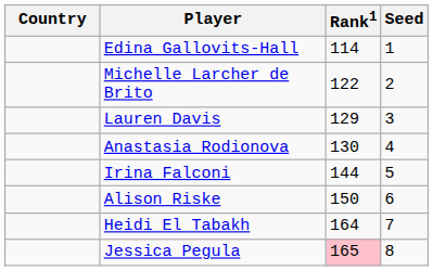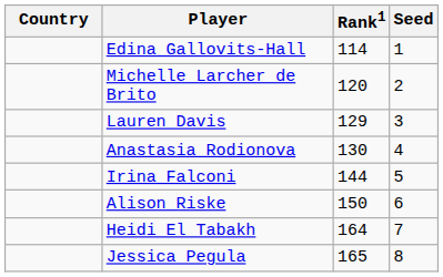Michelle Larcher de Brito | Rank1: 122 -> 120
Jessica Pegula | Rank1: pink background -> no background
